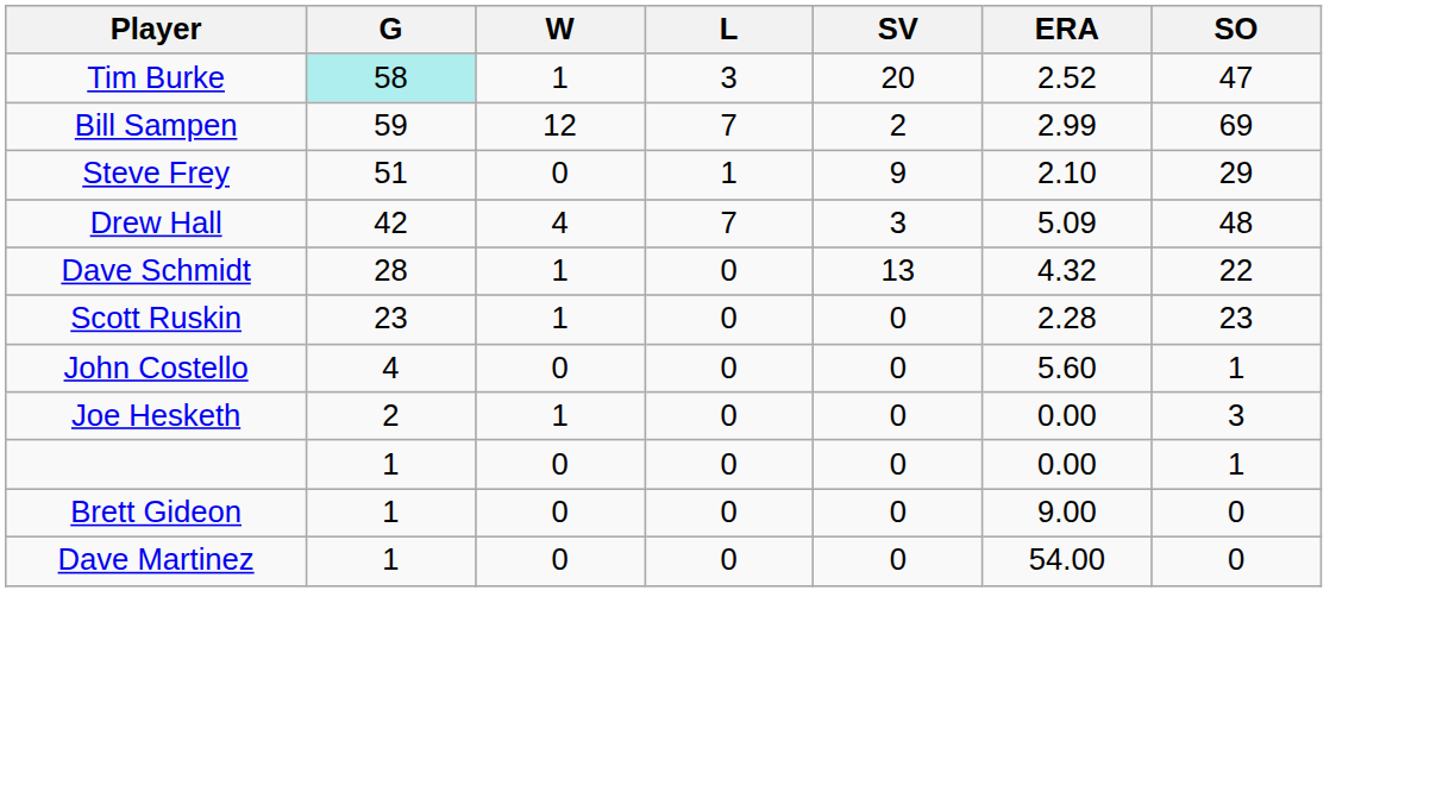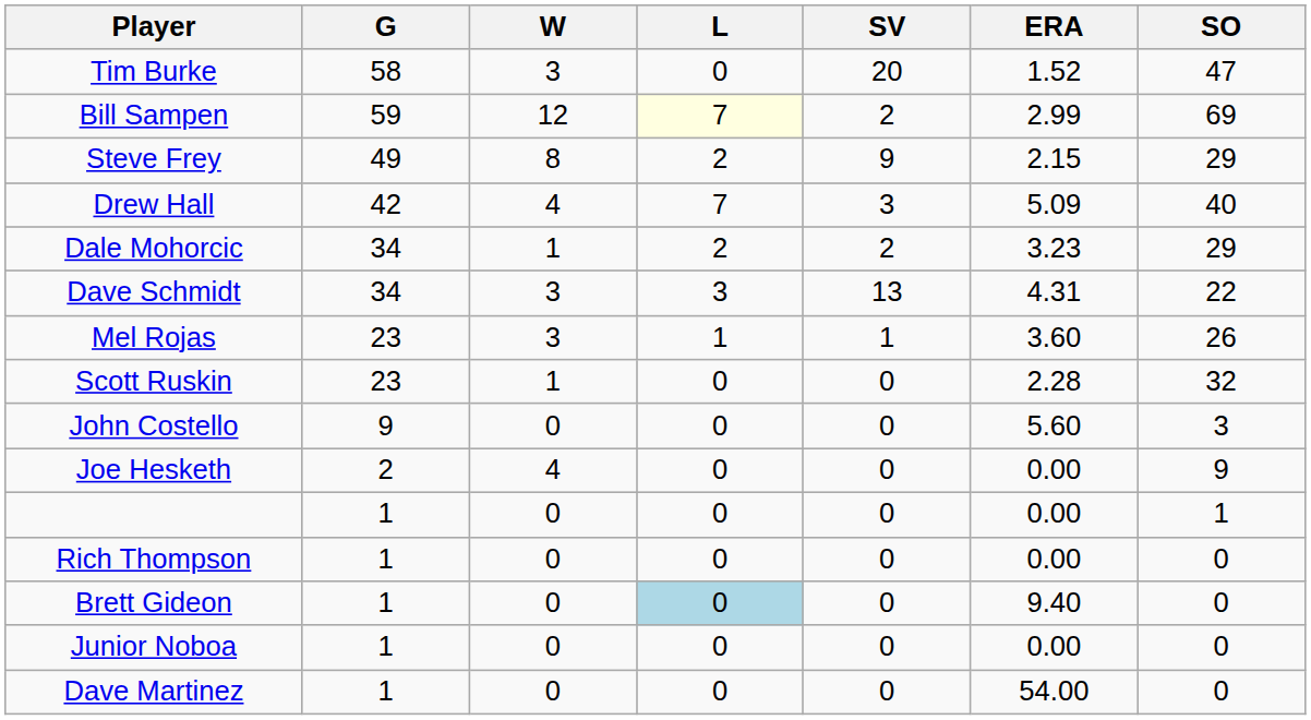Tim Burke | G: paleturquoise background -> no background
Tim Burke | W: 1 -> 3
Tim Burke | L: 3 -> 0
Tim Burke | ERA: 2.52 -> 1.52
Bill Sampen | L: no background -> lightyellow background
Steve Frey | G: 51 -> 49
Steve Frey | W: 0 -> 8
Steve Frey | L: 1 -> 2
Steve Frey | ERA: 2.10 -> 2.15
Drew Hall | SO: 48 -> 40
+ row: Dale Mohorcic | 34 | 1 | 2 | 2 | 3.23 | 29
Dave Schmidt | G: 28 -> 34
Dave Schmidt | W: 1 -> 3
Dave Schmidt | L: 0 -> 3
Dave Schmidt | ERA: 4.32 -> 4.31
+ row: Mel Rojas | 23 | 3 | 1 | 1 | 3.60 | 26
Scott Ruskin | SO: 23 -> 32
John Costello | G: 4 -> 9
John Costello | SO: 1 -> 3
Joe Hesketh | W: 1 -> 4
Joe Hesketh | SO: 3 -> 9
+ row: Rich Thompson | 1 | 0 | 0 | 0 | 0.00 | 0
Brett Gideon | L: no background -> lightblue background
Brett Gideon | ERA: 9.00 -> 9.40
+ row: Junior Noboa | 1 | 0 | 0 | 0 | 0.00 | 0
